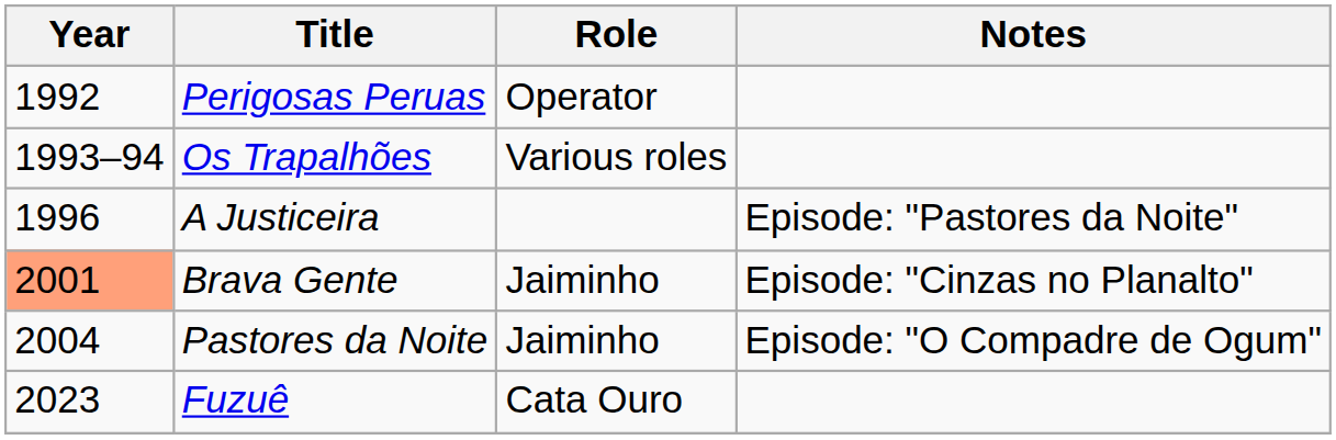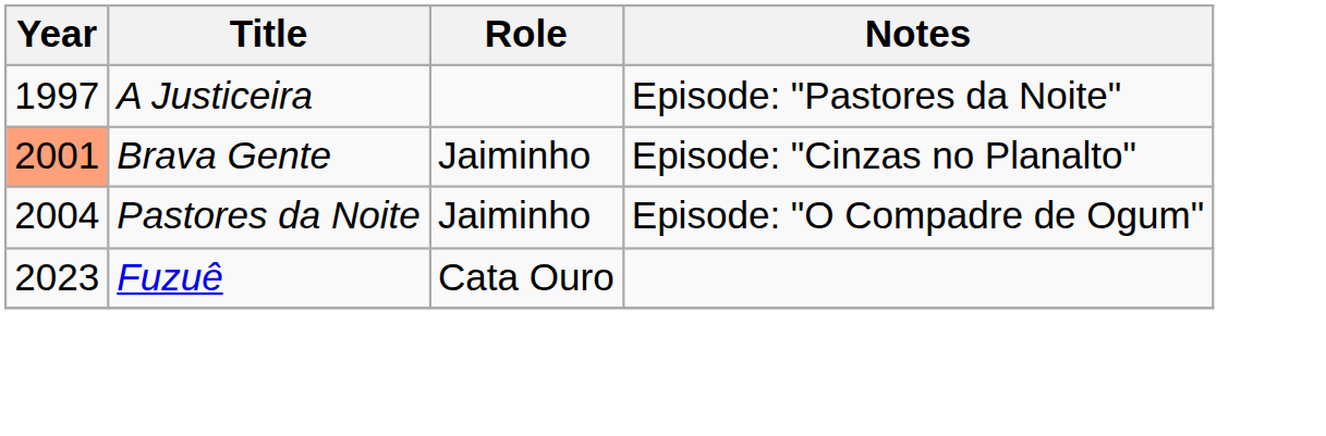- row: 1992 | Perigosas Peruas | Operator
- row: 1993–94 | Os Trapalhões | Various roles
A Justiceira | Year: 1996 -> 1997
